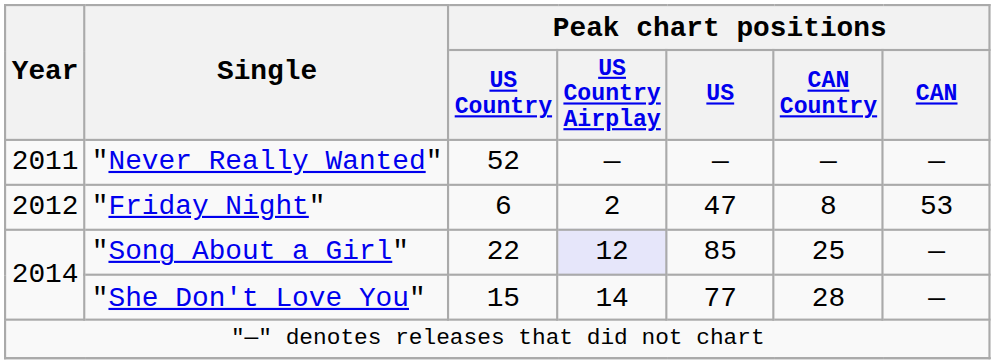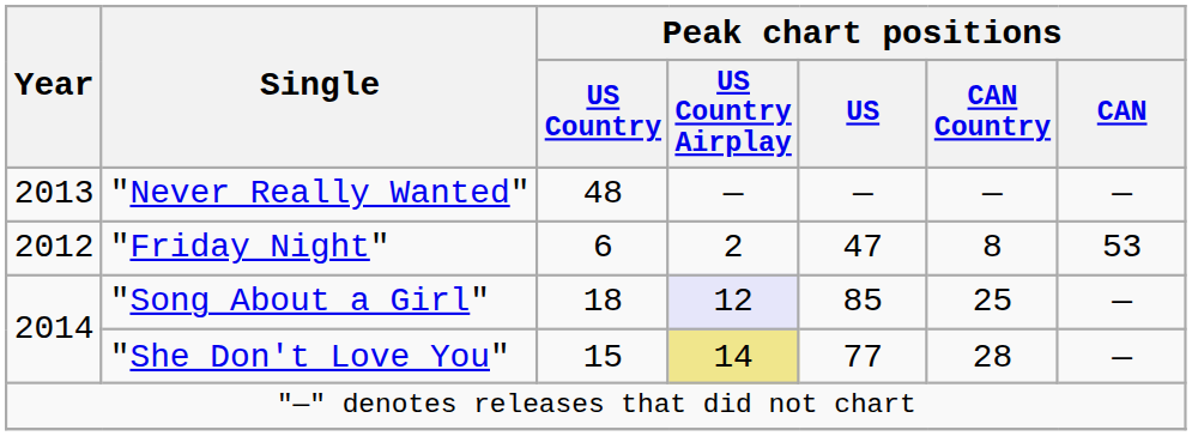"Never Really Wanted" | Year: 2011 -> 2013
"Never Really Wanted" | Peak chart positions / US Country: 52 -> 48
"Song About a Girl" | Peak chart positions / US Country: 22 -> 18
"She Don't Love You" | Peak chart positions / US Country Airplay: no background -> khaki background
